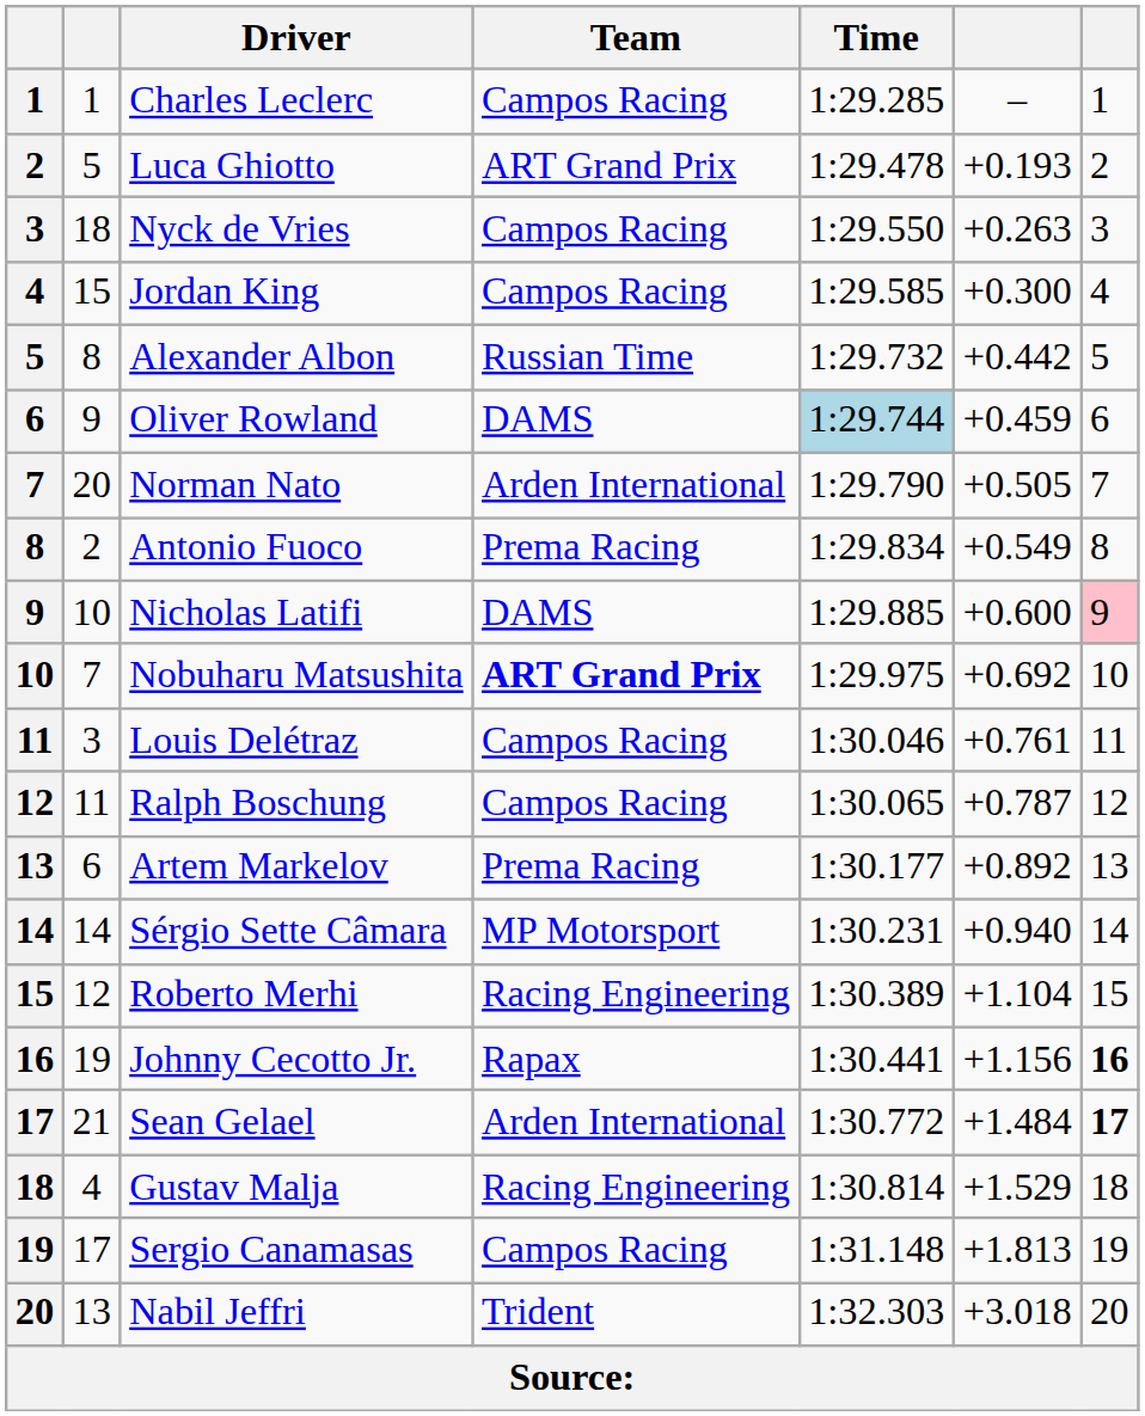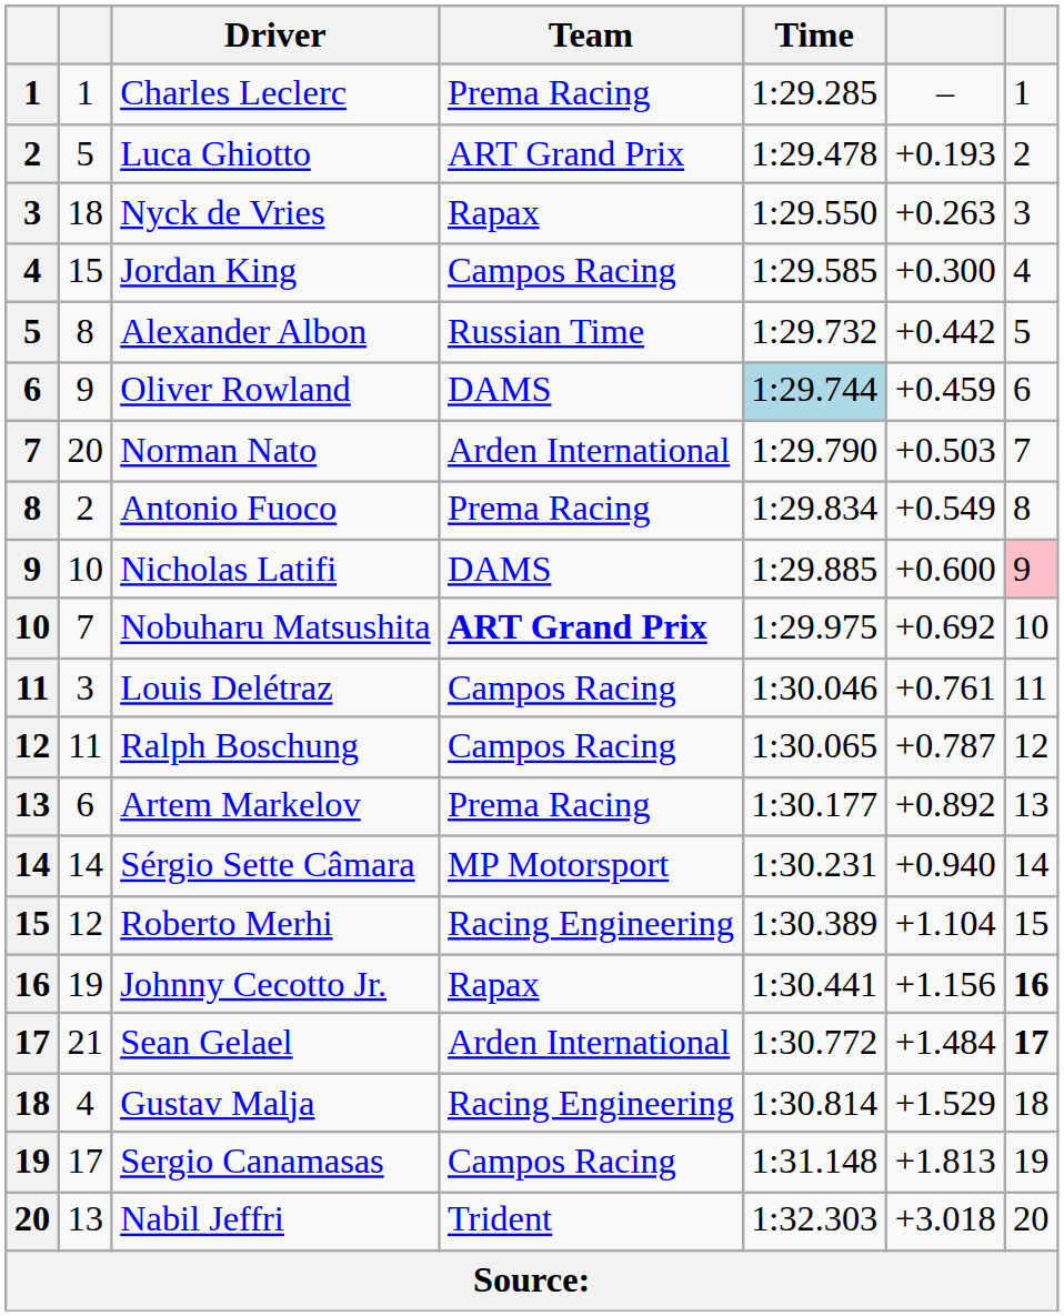Charles Leclerc | Team: Campos Racing -> Prema Racing
Nyck de Vries | Team: Campos Racing -> Rapax
Norman Nato | column 6: +0.505 -> +0.503
